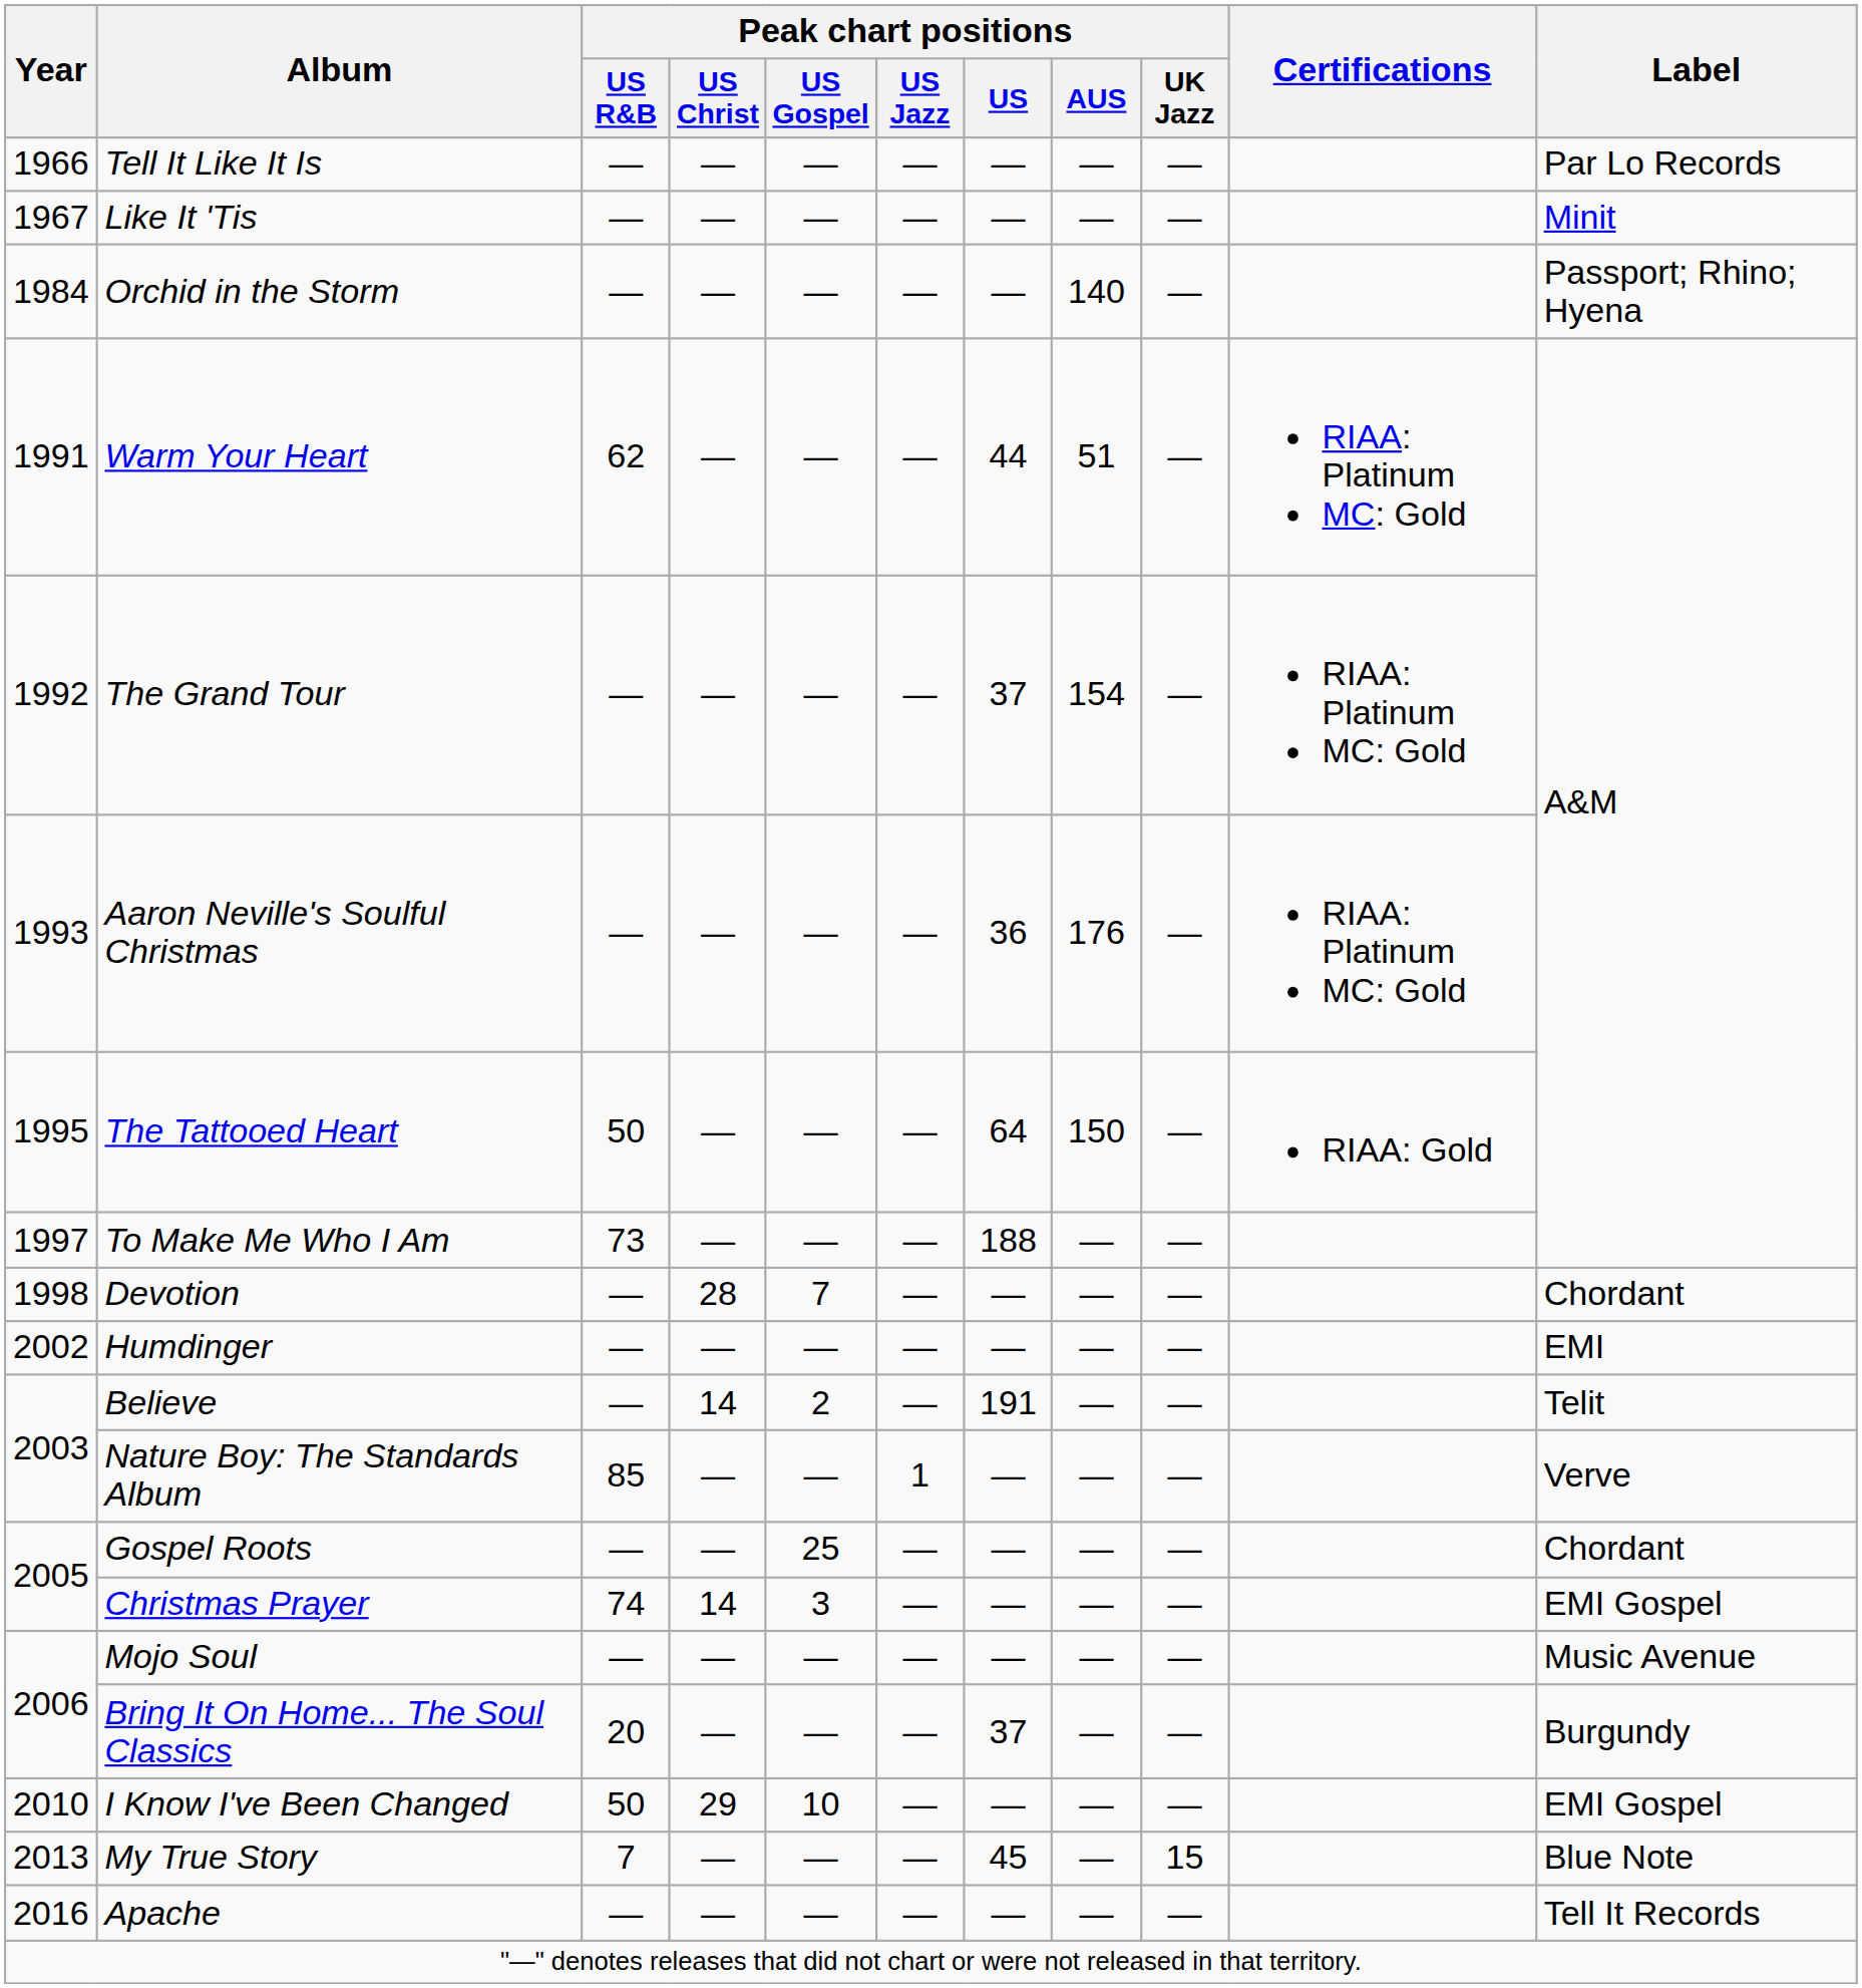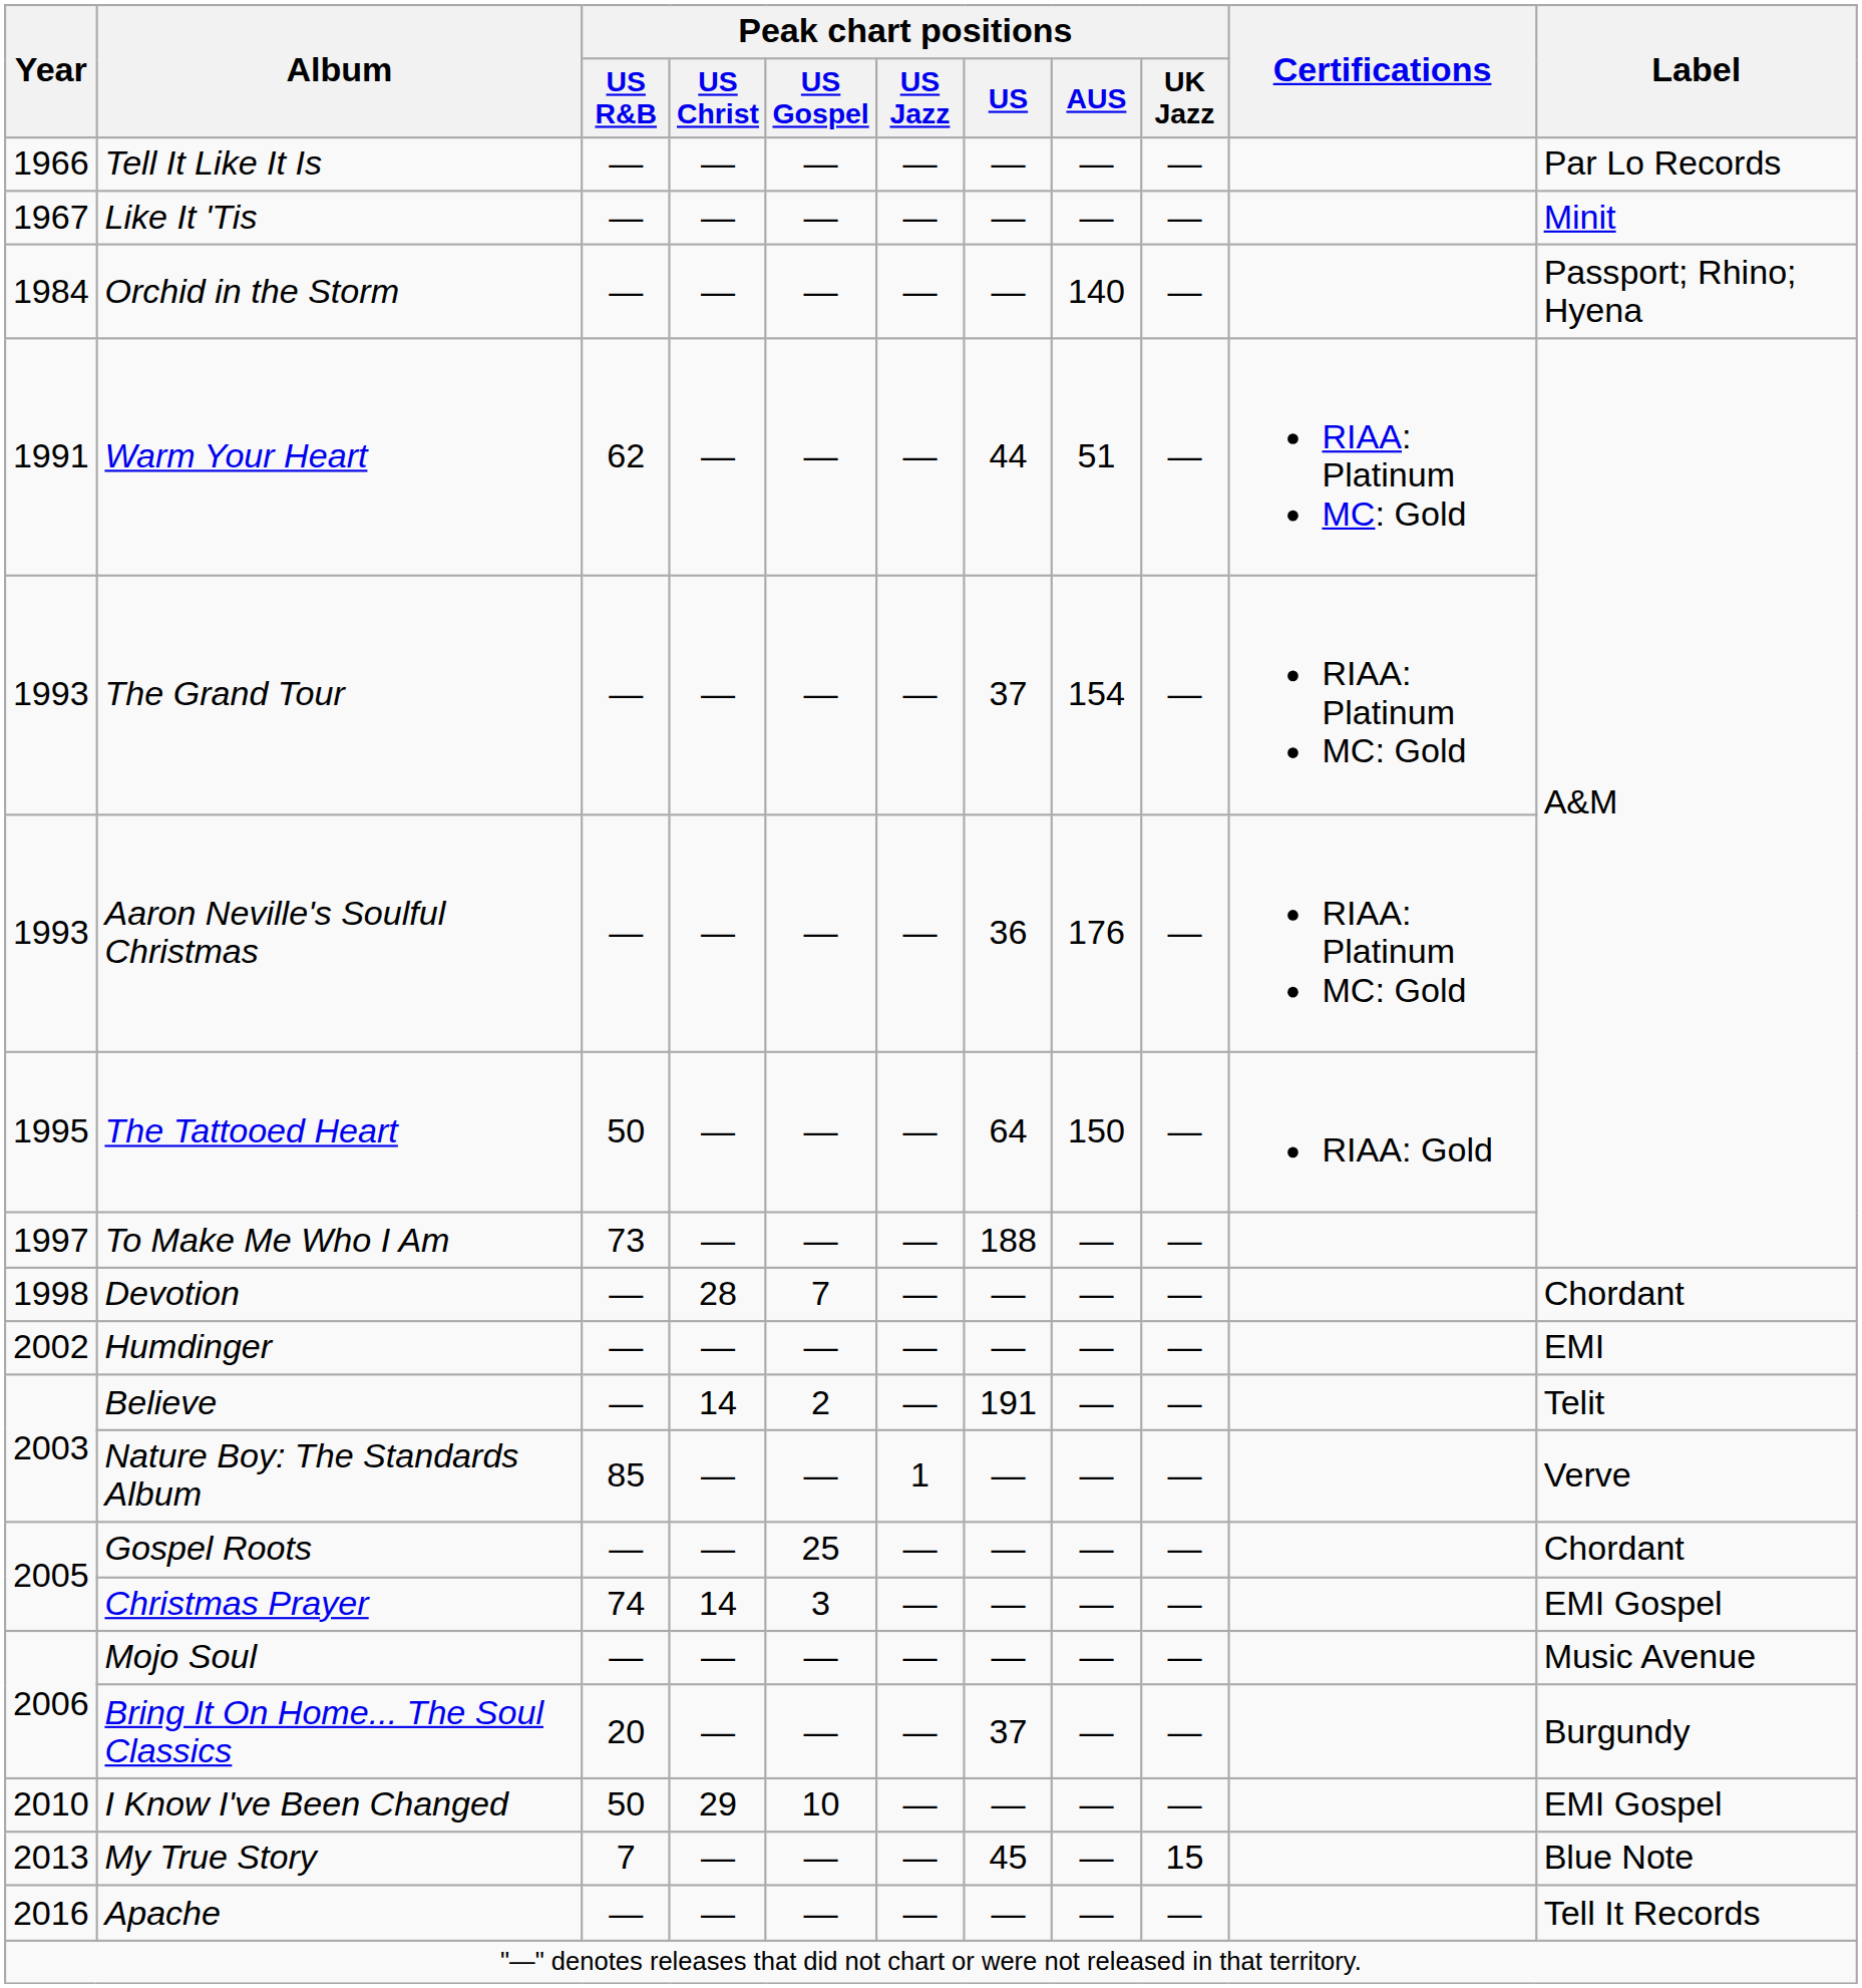The Grand Tour | Year: 1992 -> 1993
